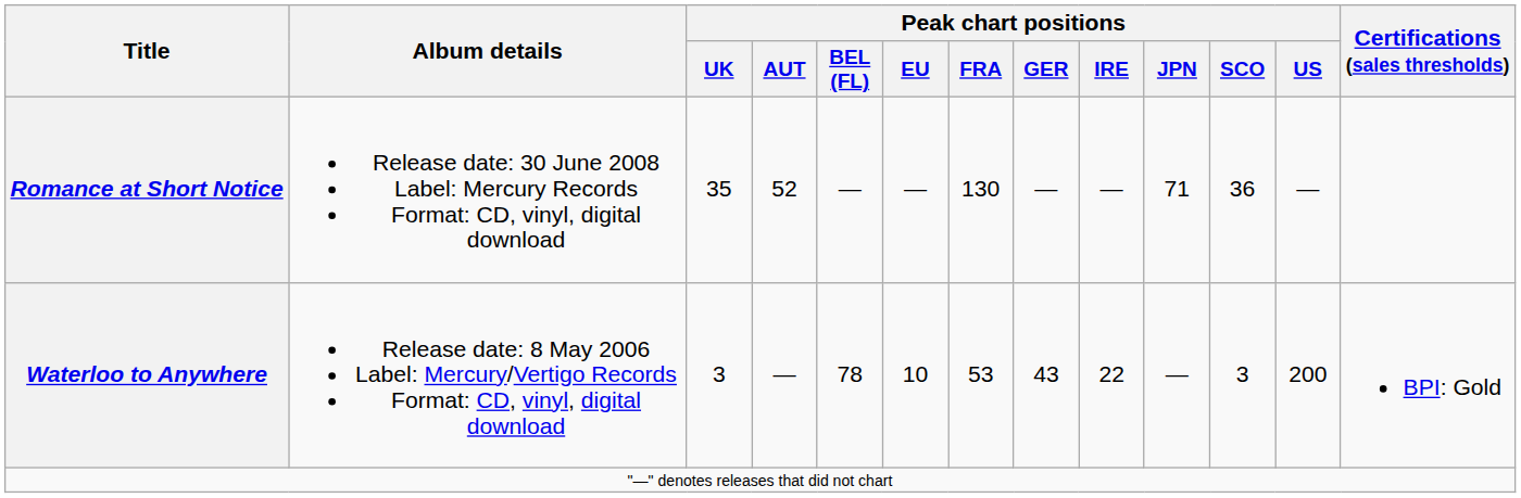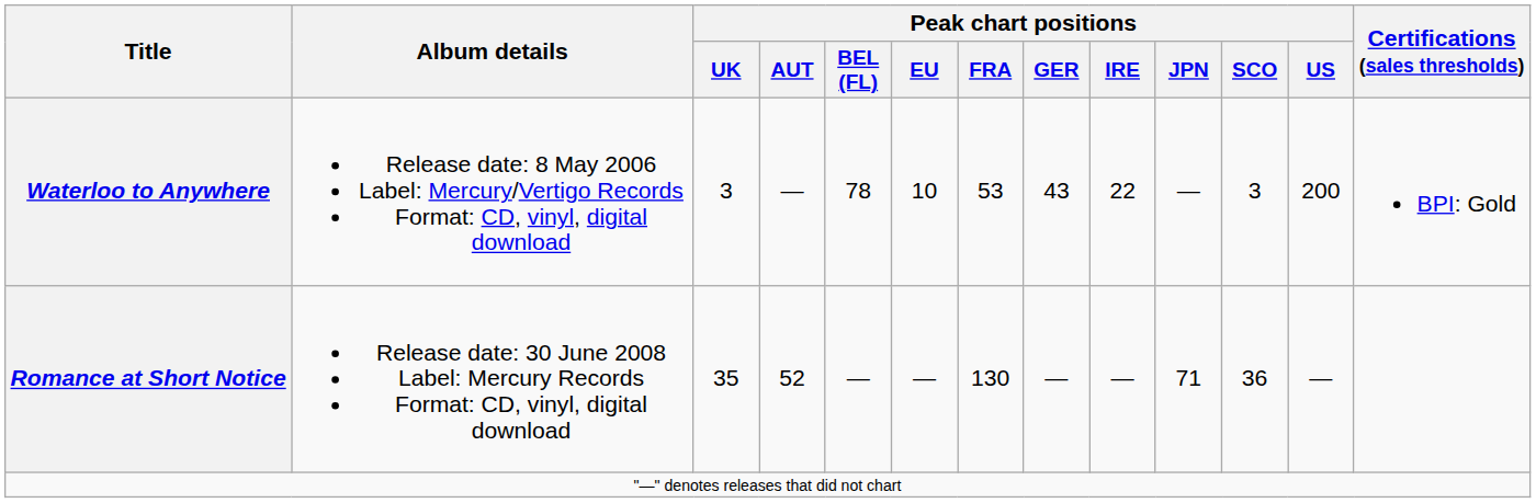rows swapped: Waterloo to Anywhere <-> Romance at Short Notice
